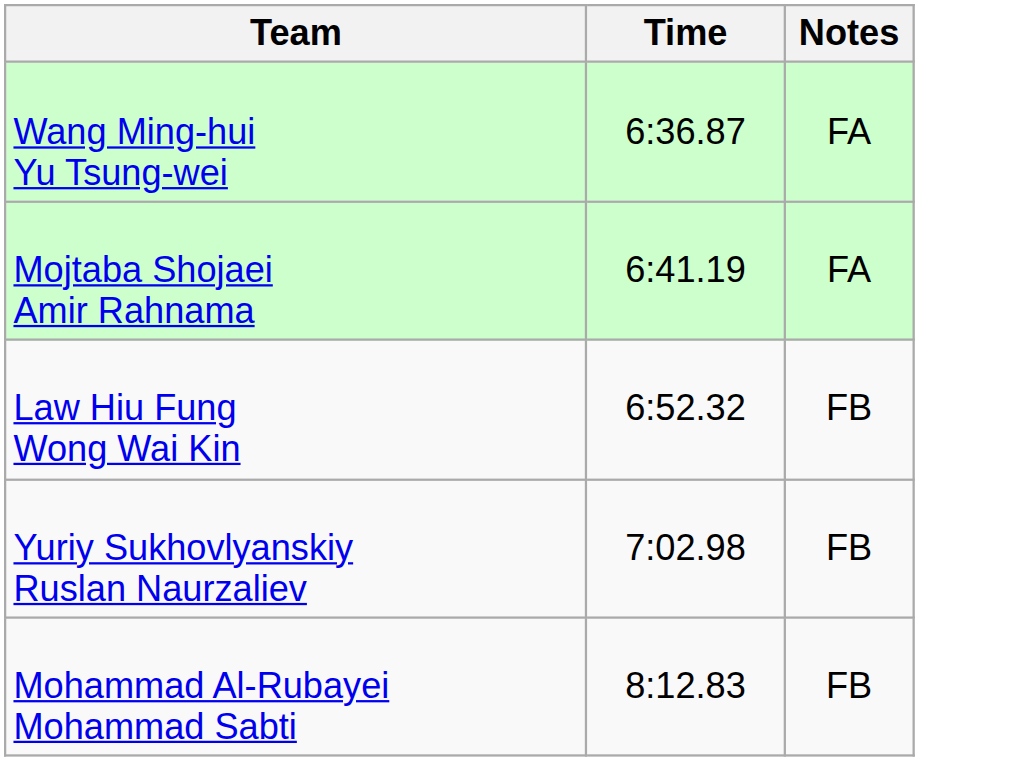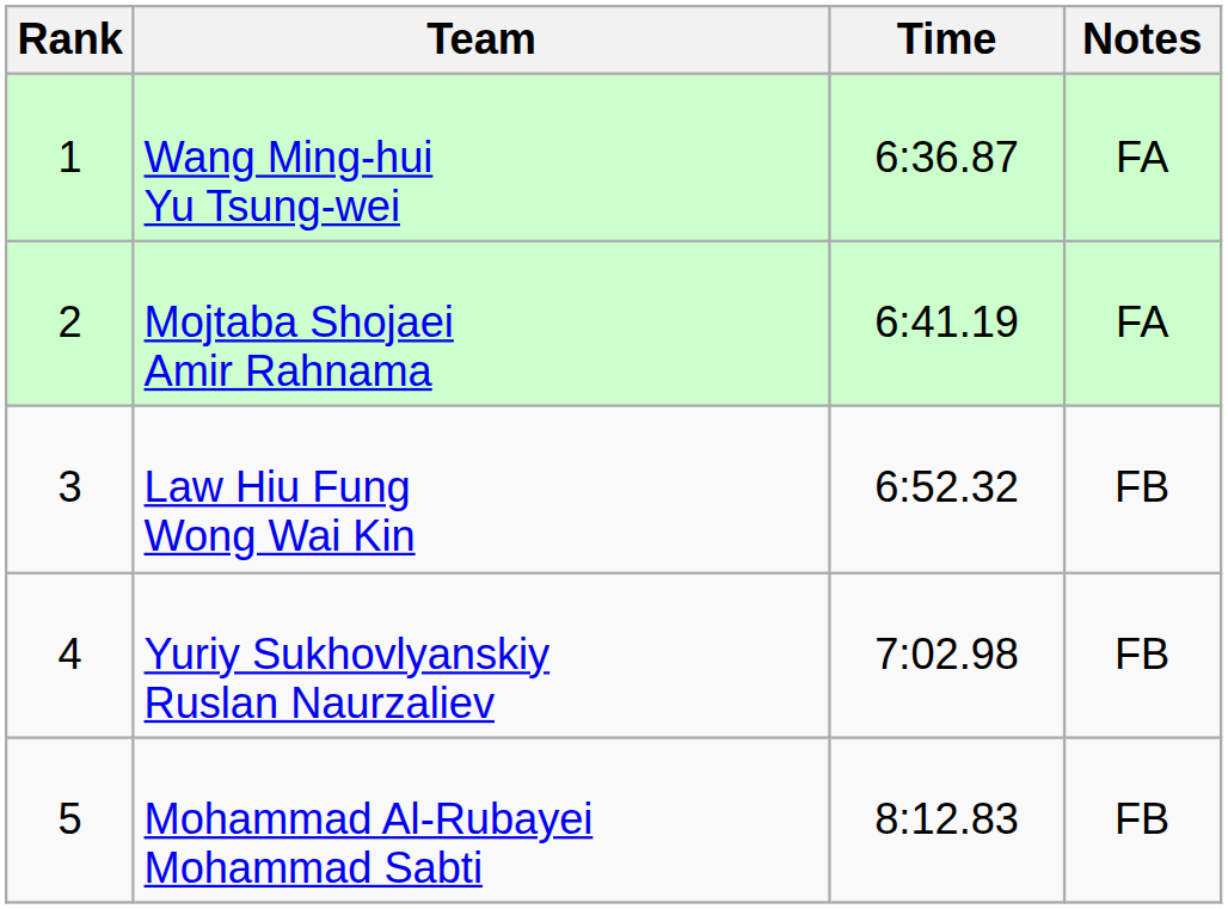+ column: Rank | 1 | 2 | 3 | 4 | 5
